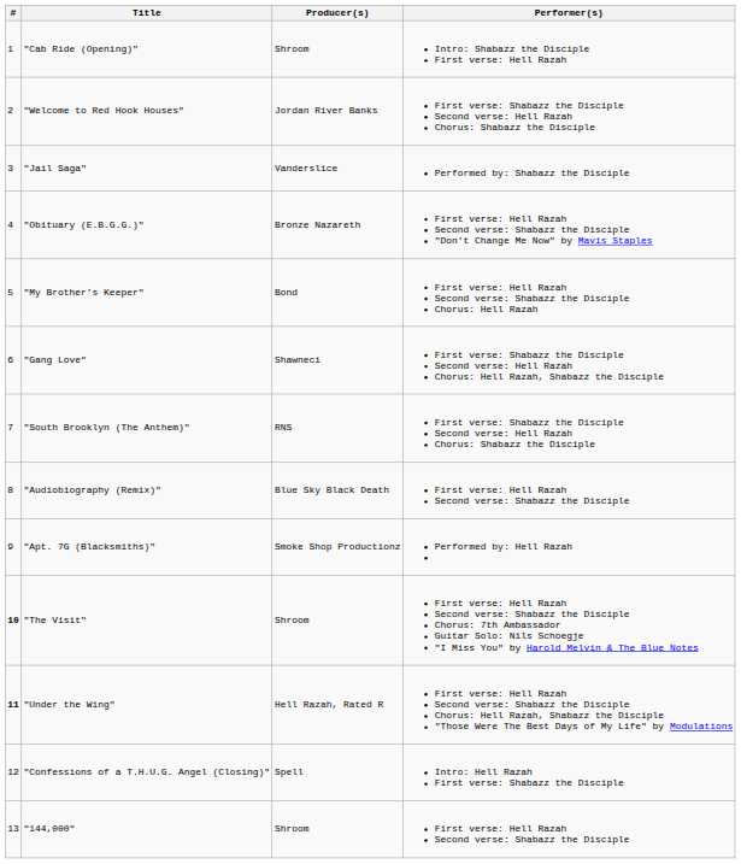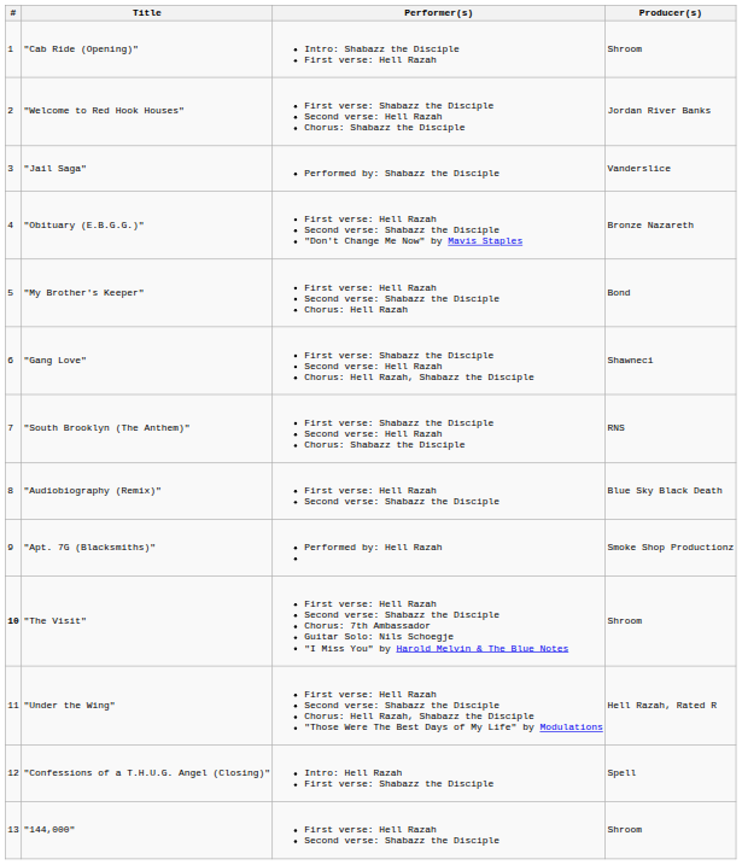columns swapped: Producer(s) <-> Performer(s)
"Under the Wing" | #: bold -> normal
